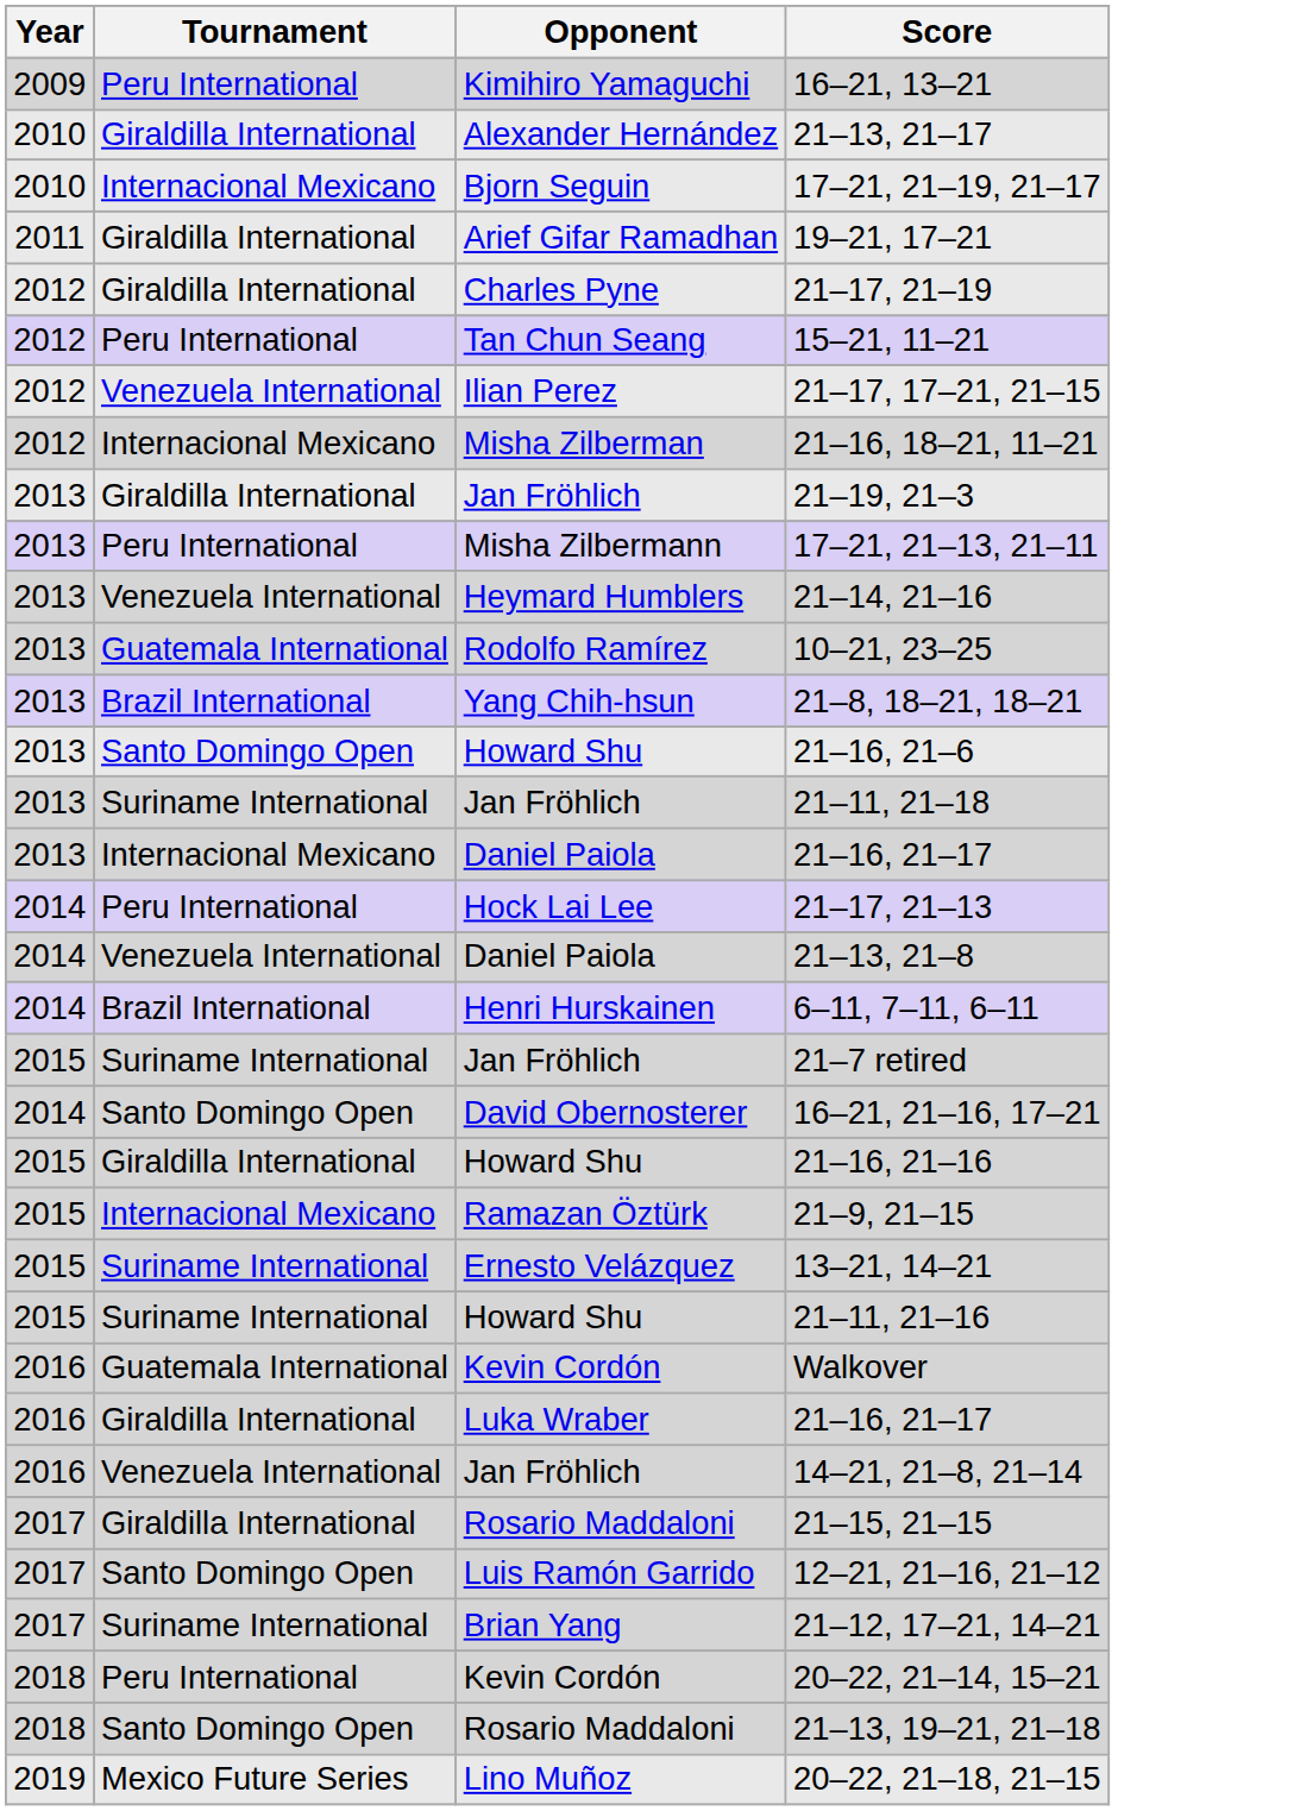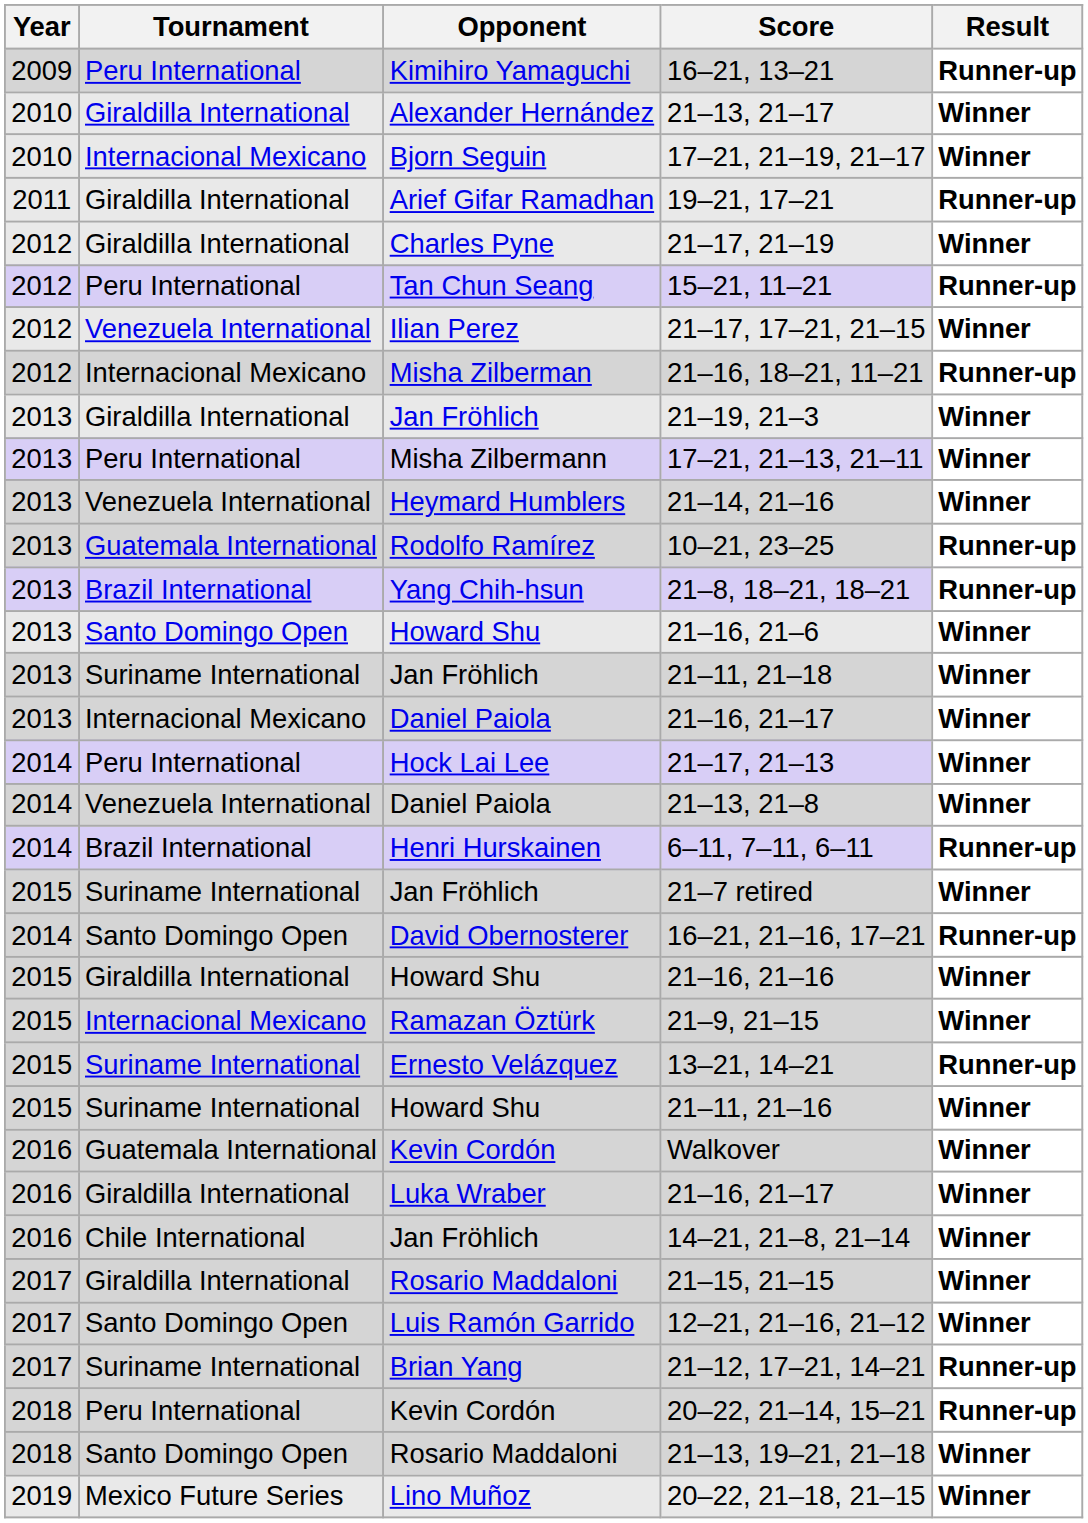+ column: Result | Runner-up | Winner | Winner | Runner-up | Winner | Runner-up | Winner | Runner-up | Winner | Winner | Winner | Runner-up | Runner-up | Winner | Winner | Winner | Winner | Winner | Runner-up | Winner | Runner-up | Winner | Winner | Runner-up | Winner | Winner | Winner | Winner | Winner | Winner | Runner-up | Runner-up | Winner | Winner
14–21, 21–8, 21–14 | Tournament: Venezuela International -> Chile International
